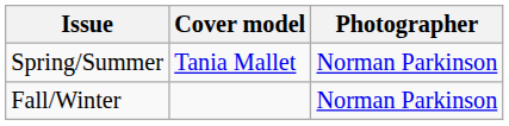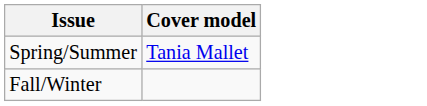- column: Photographer | Norman Parkinson | Norman Parkinson
